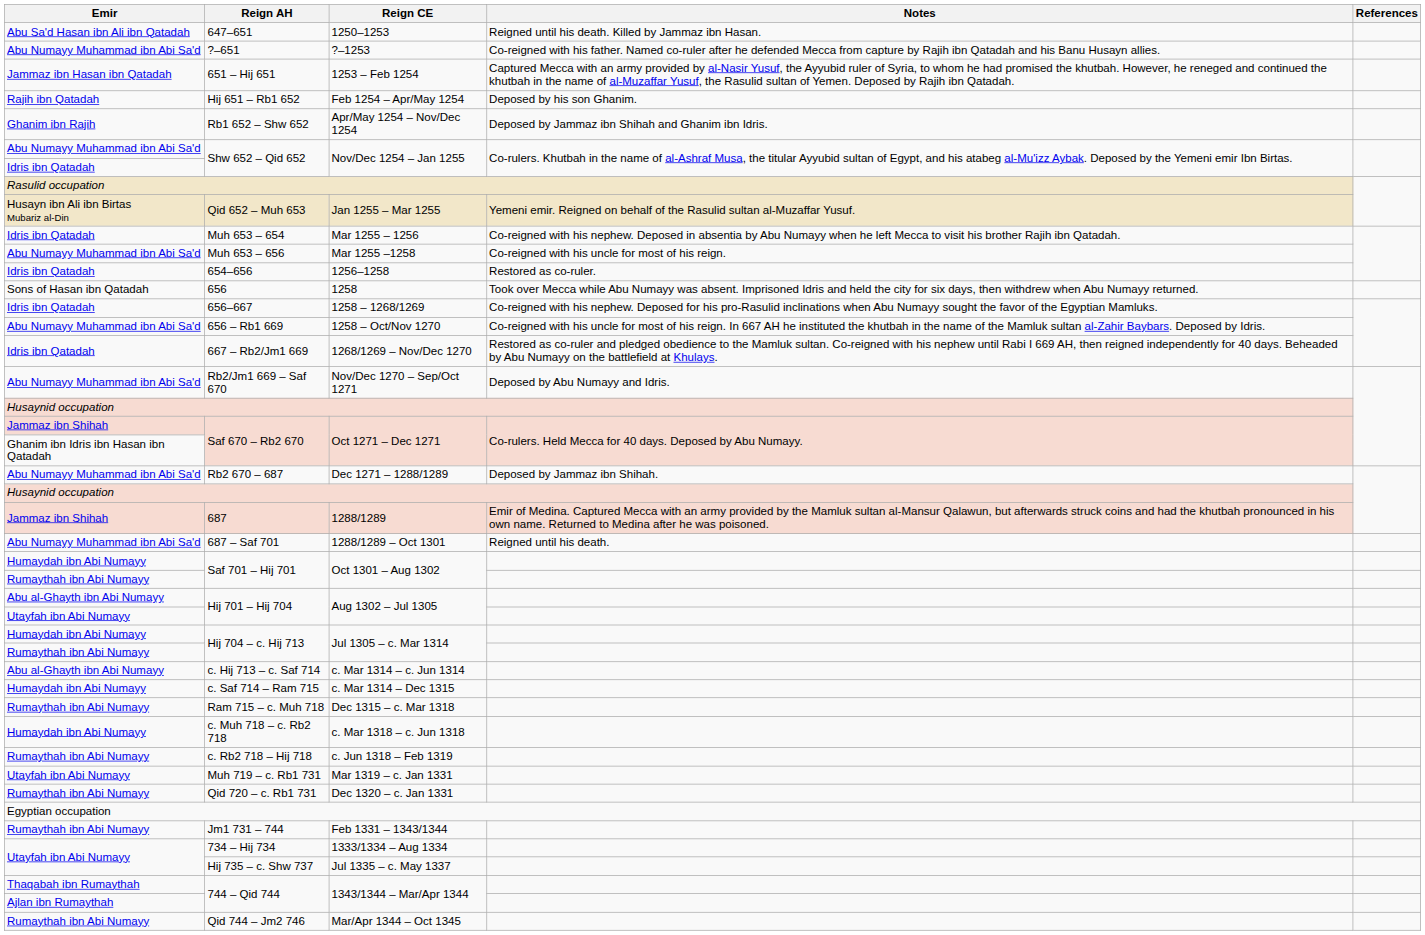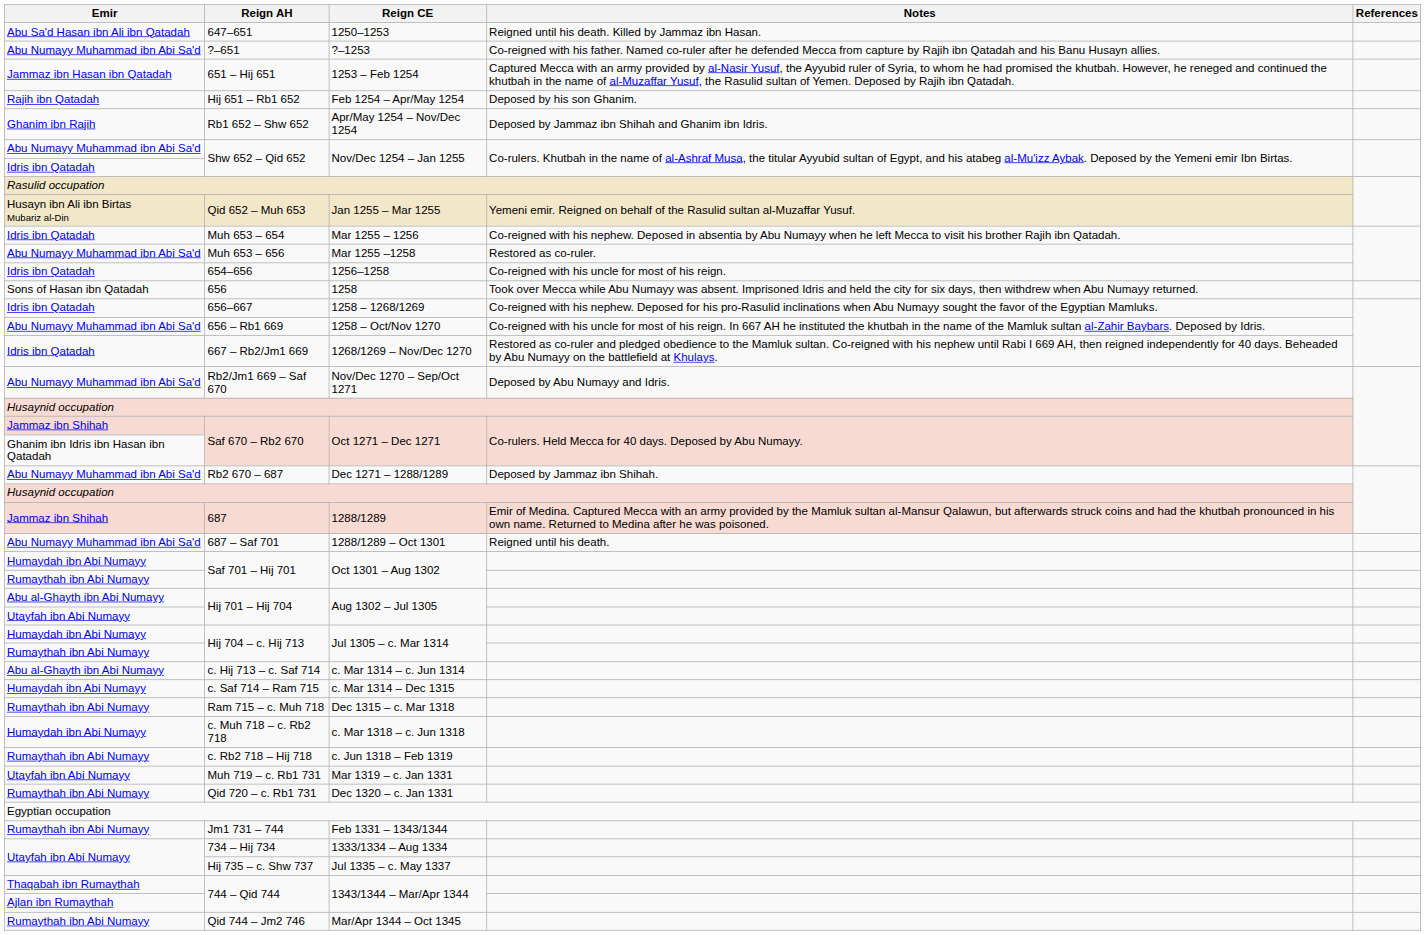Muh 653 – 656 | Notes: Co-reigned with his uncle for most of his reign. -> Restored as co-ruler.
654–656 | Notes: Restored as co-ruler. -> Co-reigned with his uncle for most of his reign.
